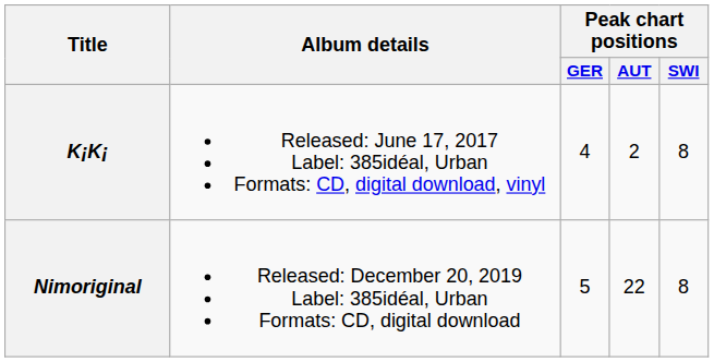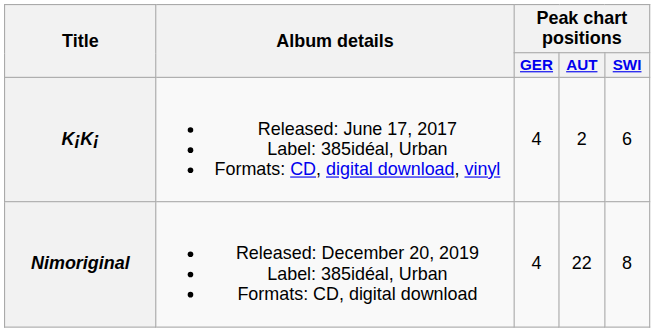K¡K¡ | Peak chart positions / SWI: 8 -> 6
Nimoriginal | Peak chart positions / GER: 5 -> 4
